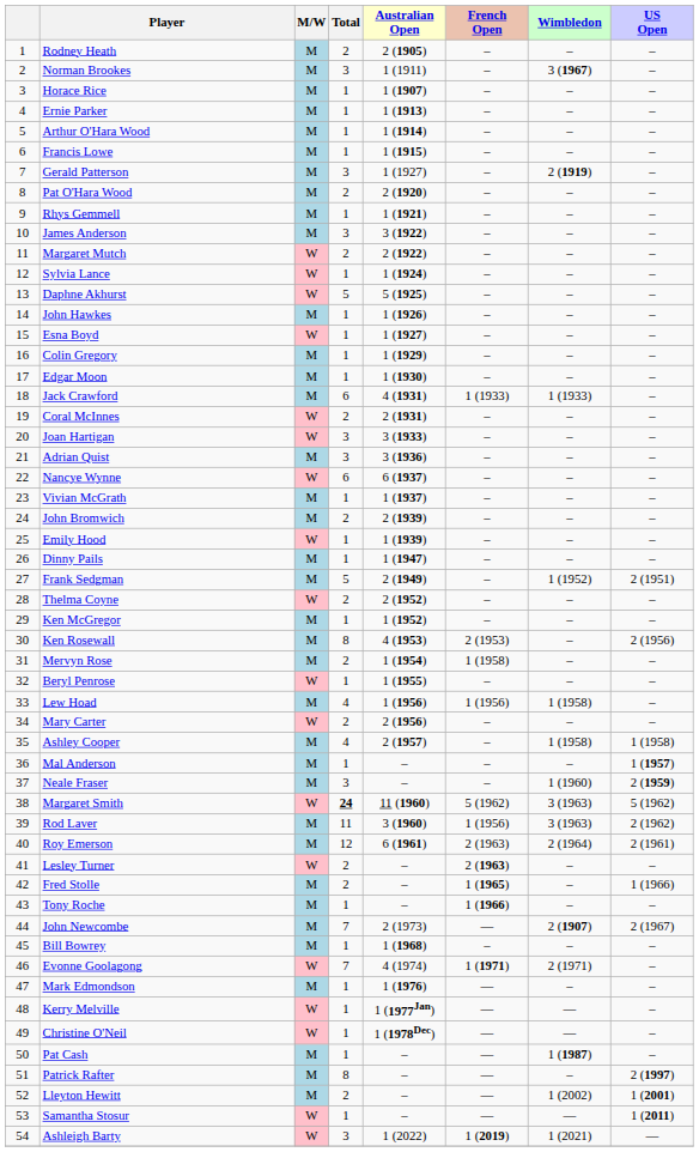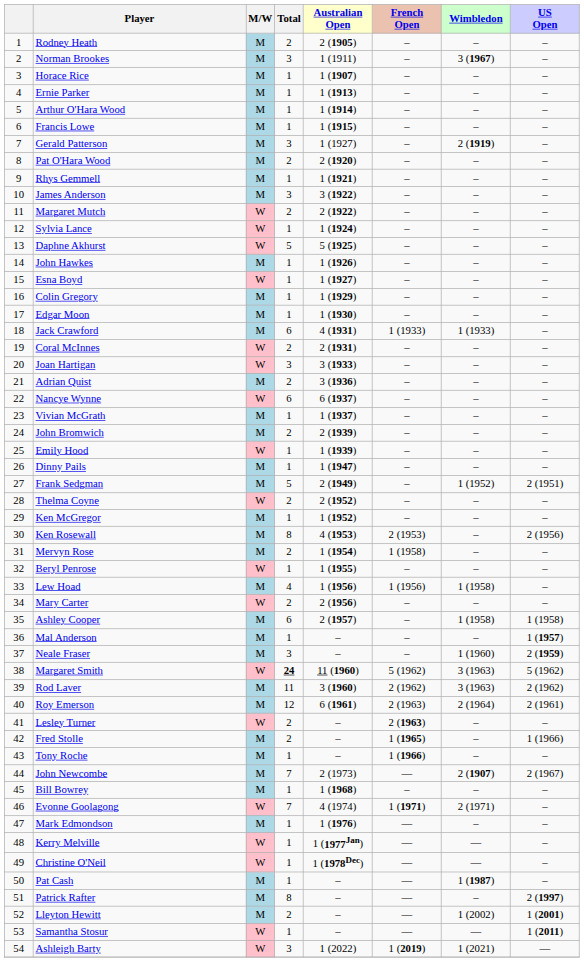Adrian Quist | Total: 3 -> 2
Ashley Cooper | Total: 4 -> 6
Rod Laver | French Open: 1 (1956) -> 2 (1962)
